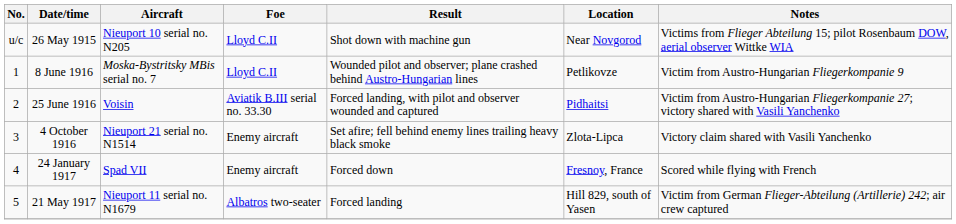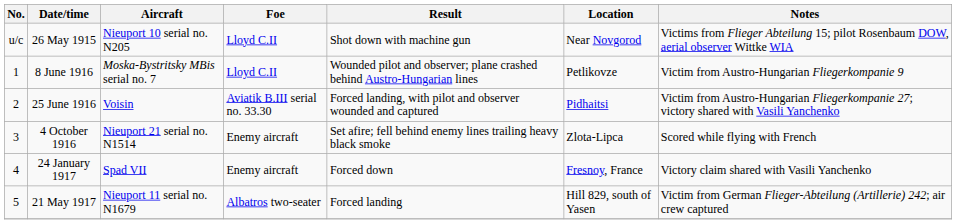4 October 1916 | Notes: Victory claim shared with Vasili Yanchenko -> Scored while flying with French
24 January 1917 | Notes: Scored while flying with French -> Victory claim shared with Vasili Yanchenko
